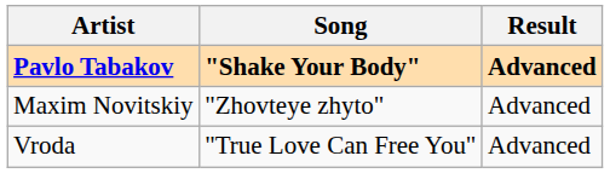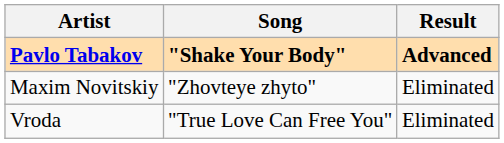Maxim Novitskiy | Result: Advanced -> Eliminated
Vroda | Result: Advanced -> Eliminated
